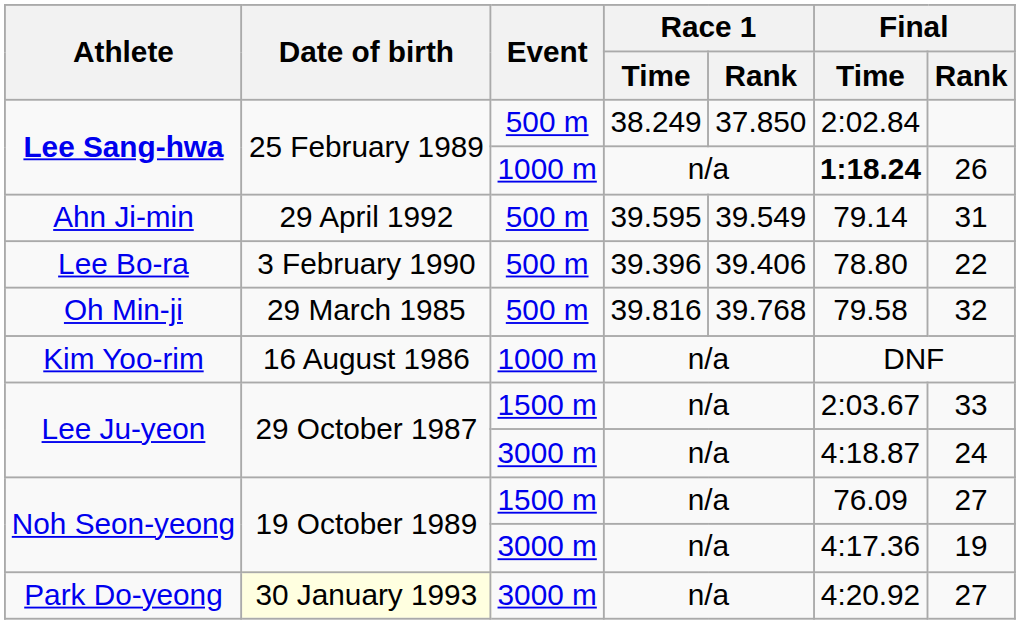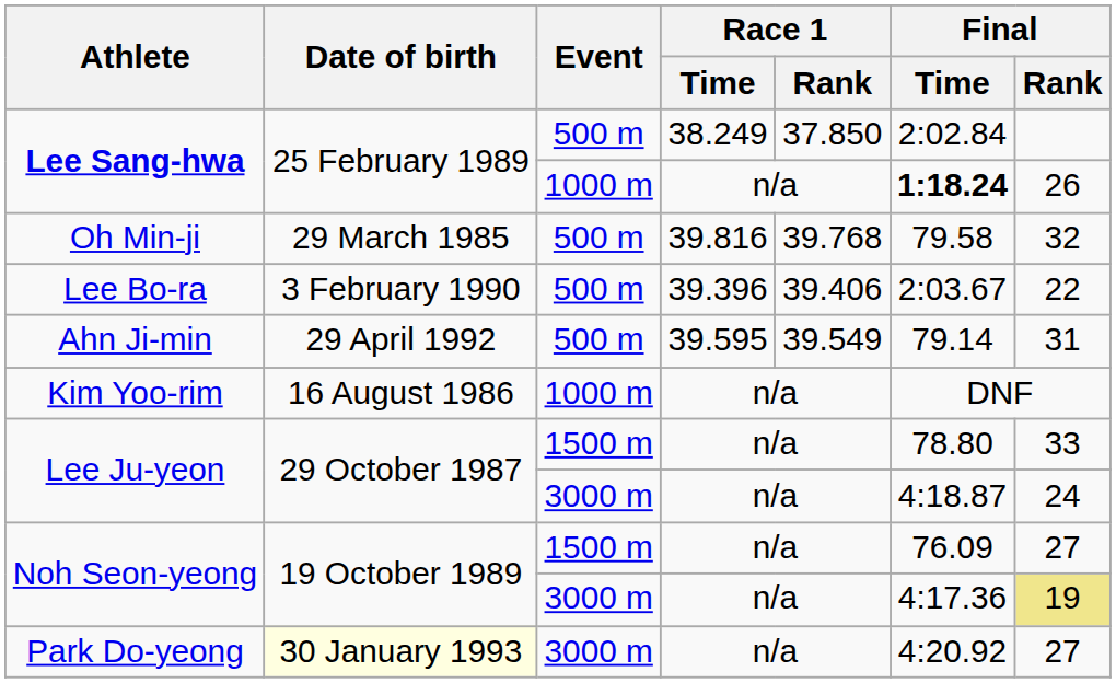rows swapped: Ahn Ji-min <-> Oh Min-ji
Lee Bo-ra | Final / Time: 78.80 -> 2:03.67
Lee Ju-yeon / 1500 m | Final / Time: 2:03.67 -> 78.80
Noh Seon-yeong / 3000 m | Final / Rank: no background -> khaki background
